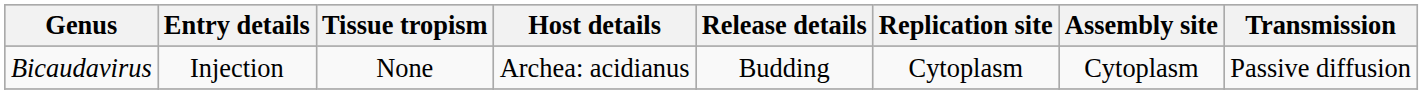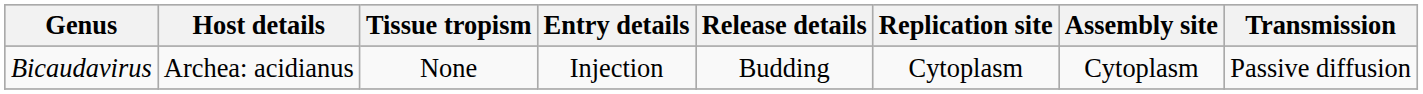columns swapped: Host details <-> Entry details
